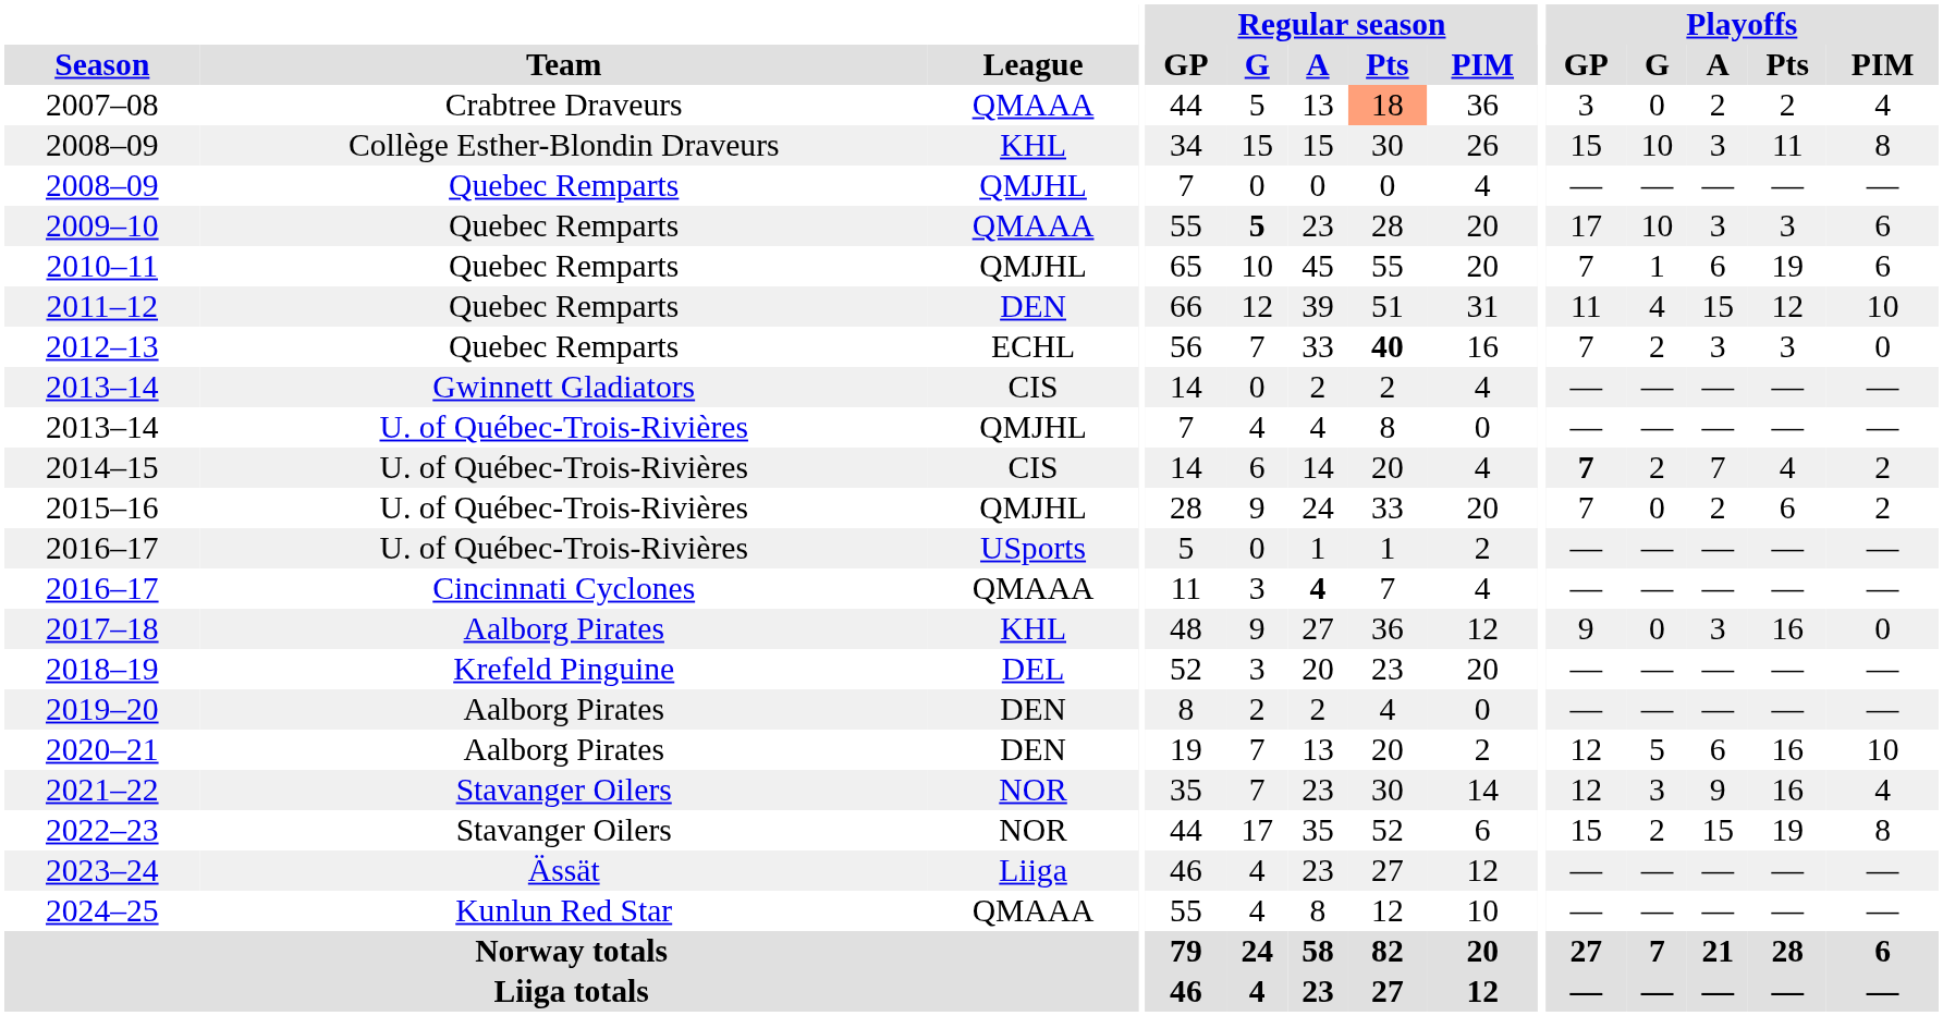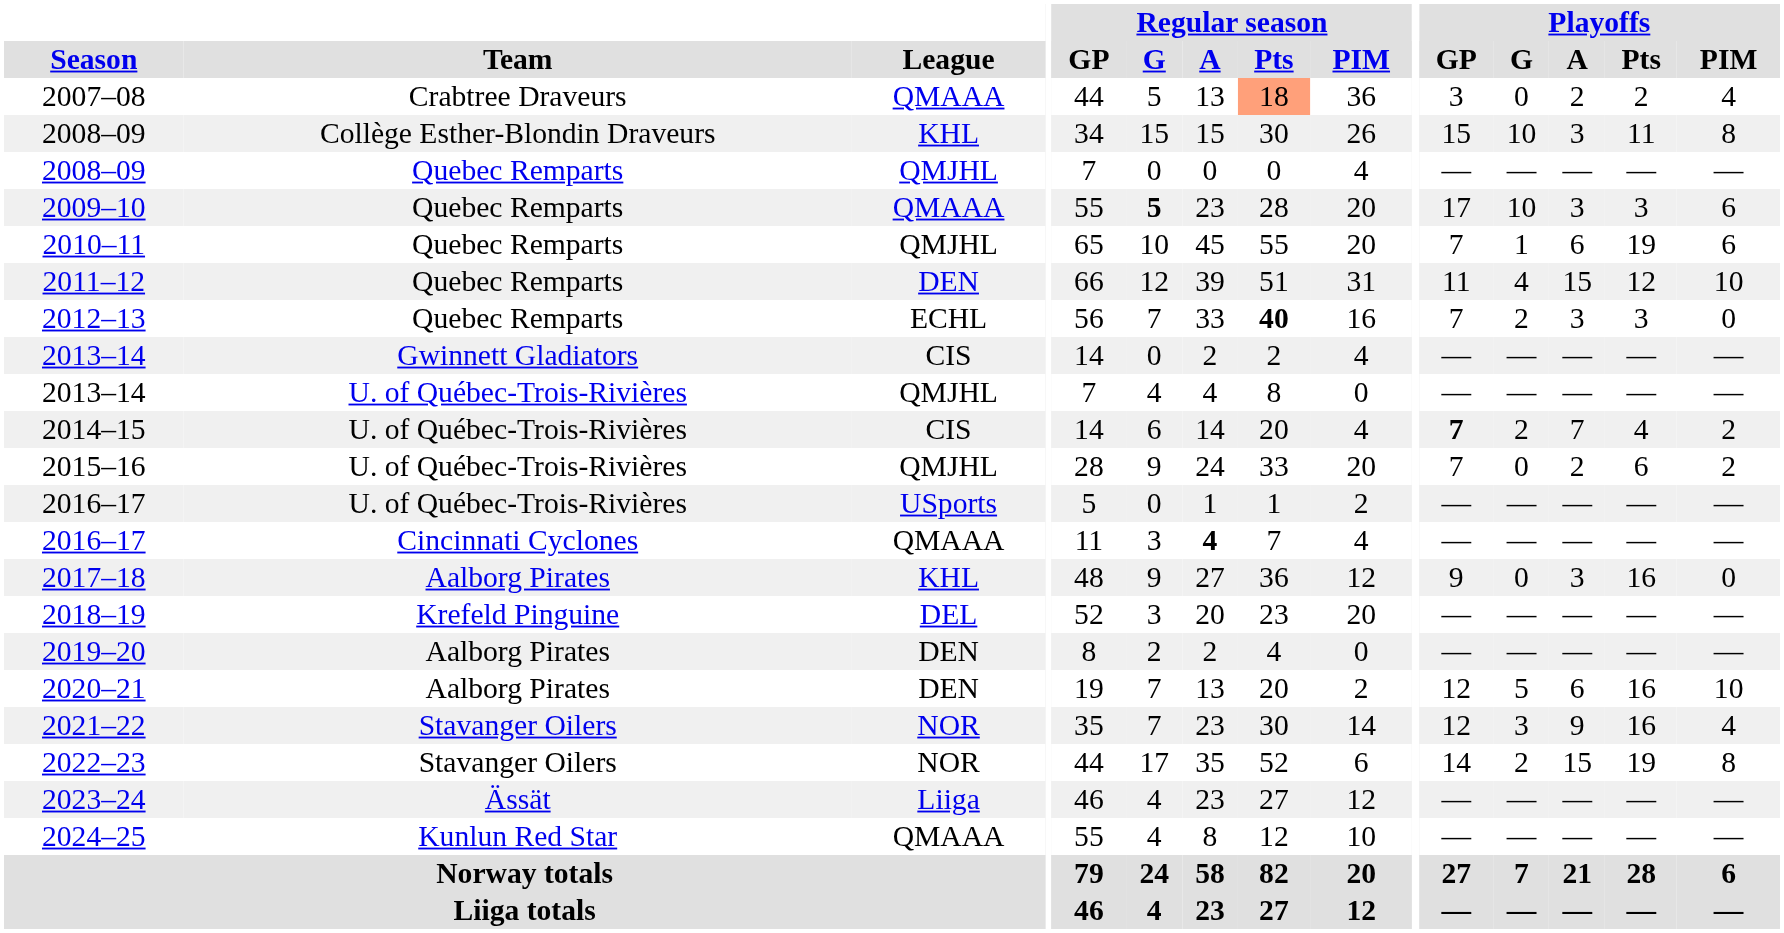2022–23 | Playoffs / GP: 15 -> 14
